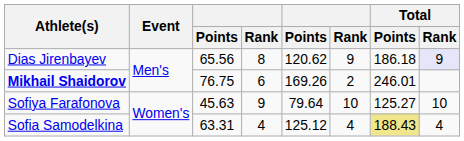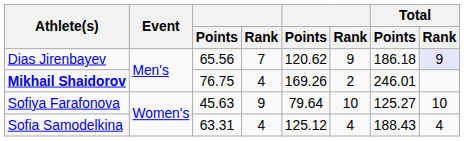Dias Jirenbayev | column 4: 8 -> 7
Mikhail Shaidorov | column 4: 6 -> 4
Sofia Samodelkina | Total / Points: khaki background -> no background
